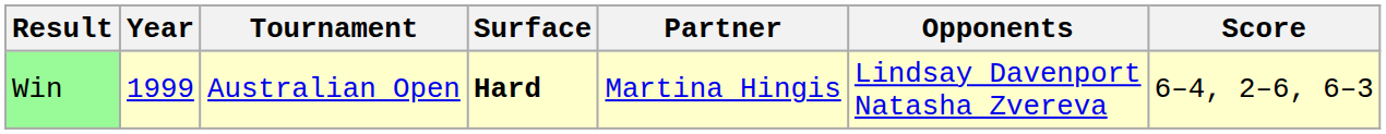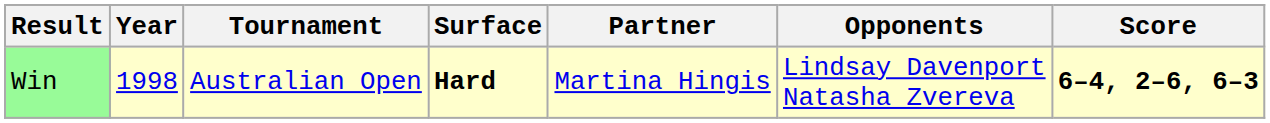Win | Year: 1999 -> 1998
Win | Score: normal -> bold
